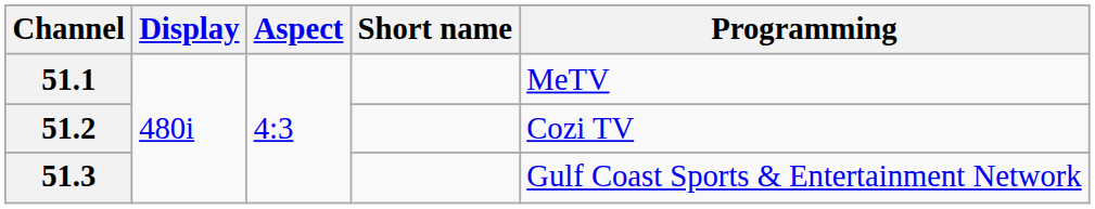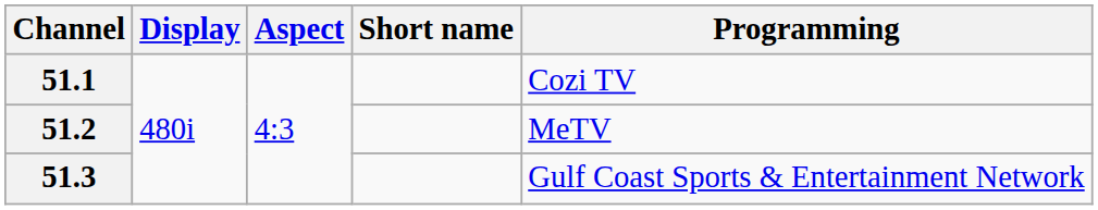51.1 | Programming: MeTV -> Cozi TV
51.2 | Programming: Cozi TV -> MeTV
